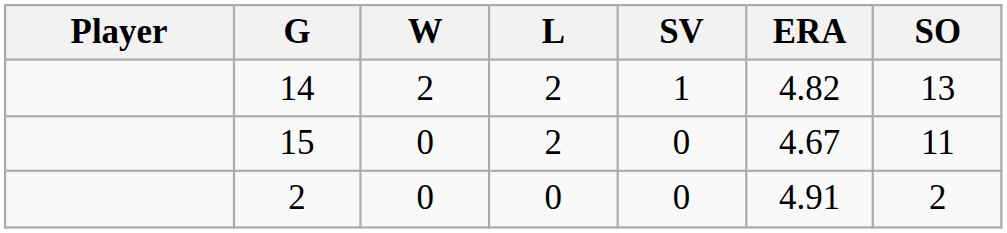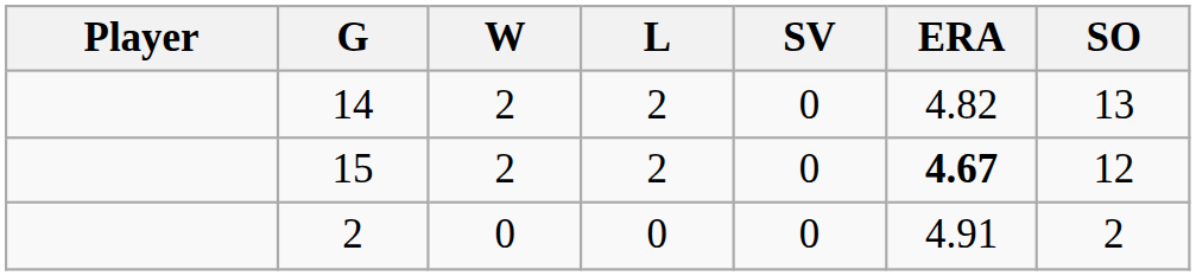14 | SV: 1 -> 0
15 | W: 0 -> 2
15 | ERA: normal -> bold
15 | SO: 11 -> 12
